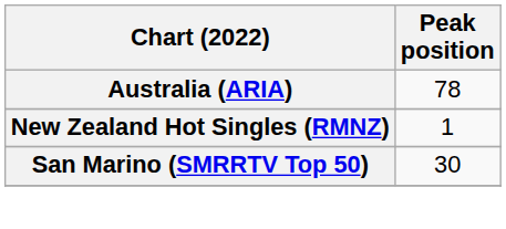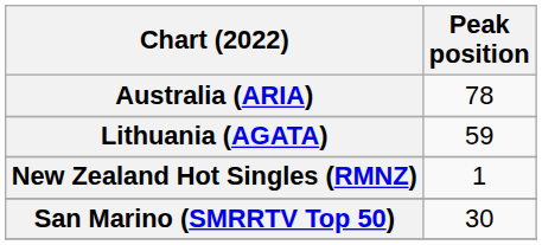+ row: Lithuania (AGATA) | 59
